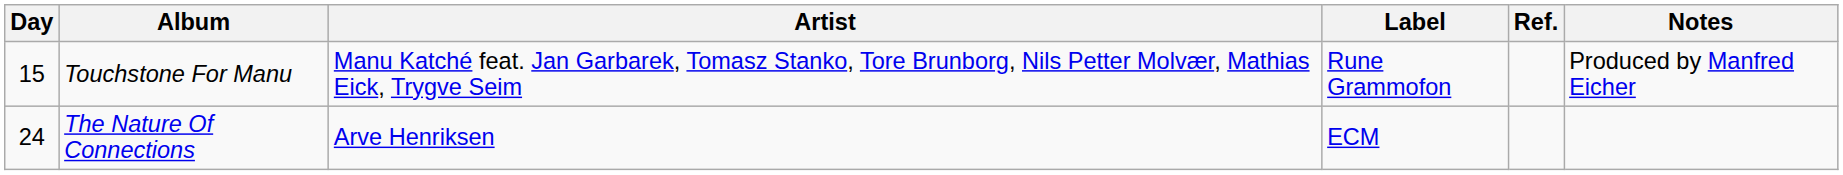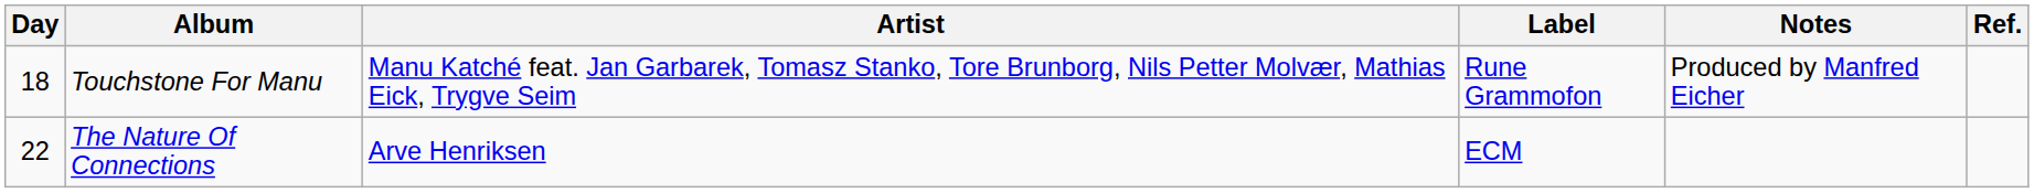columns swapped: Notes <-> Ref.
Touchstone For Manu | Day: 15 -> 18
The Nature Of Connections | Day: 24 -> 22
